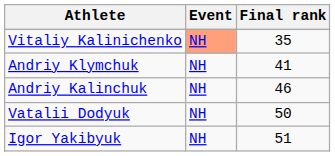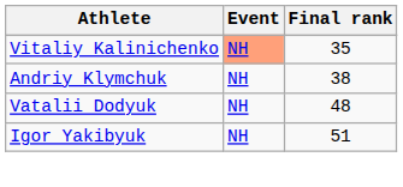Andriy Klymchuk | Final rank: 41 -> 38
- row: Andriy Kalinchuk | NH | 46
Vatalii Dodyuk | Final rank: 50 -> 48
